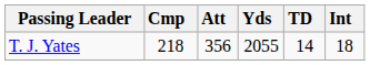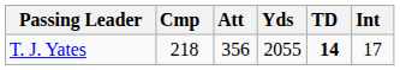T. J. Yates | TD: normal -> bold
T. J. Yates | Int: 18 -> 17
